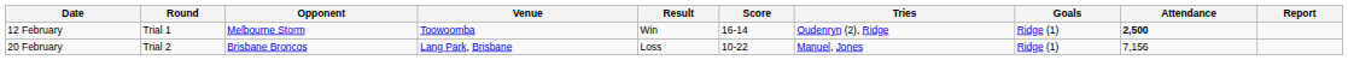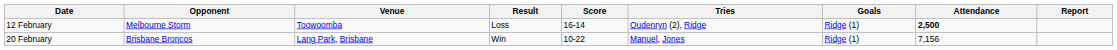- column: Round | Trial 1 | Trial 2
12 February | Result: Win -> Loss
20 February | Result: Loss -> Win
